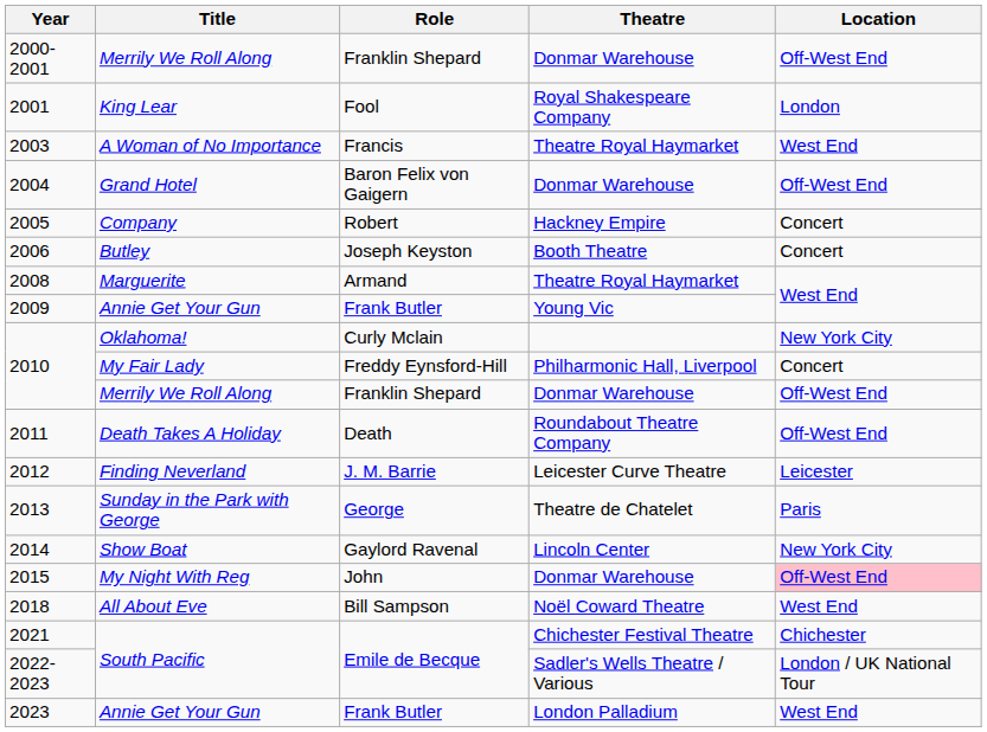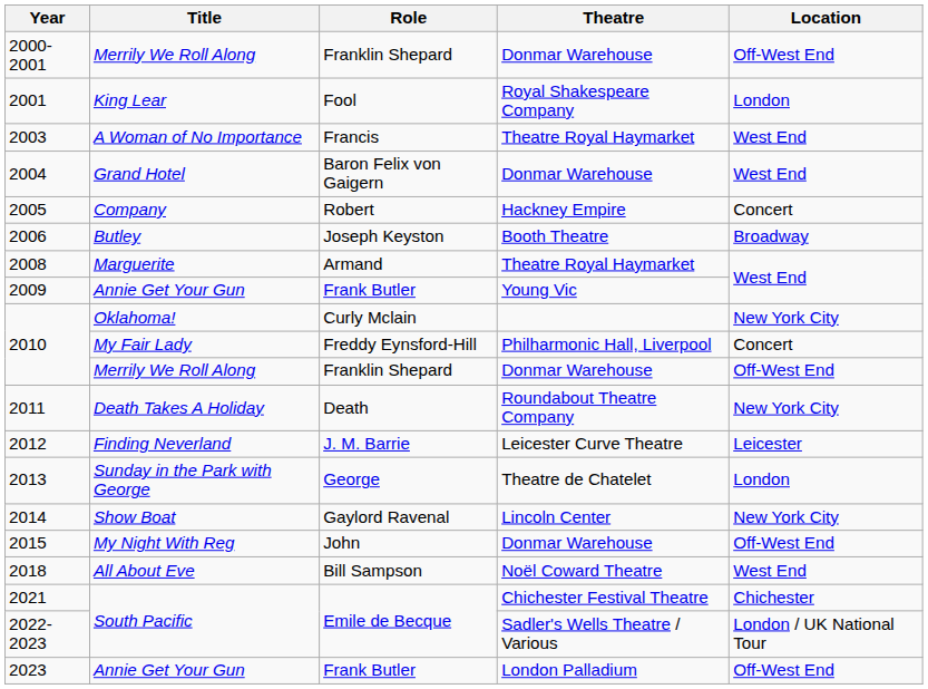2004 | Location: Off-West End -> West End
2006 | Location: Concert -> Broadway
2011 | Location: Off-West End -> New York City
2013 | Location: Paris -> London
2015 | Location: pink background -> no background
2023 | Location: West End -> Off-West End
